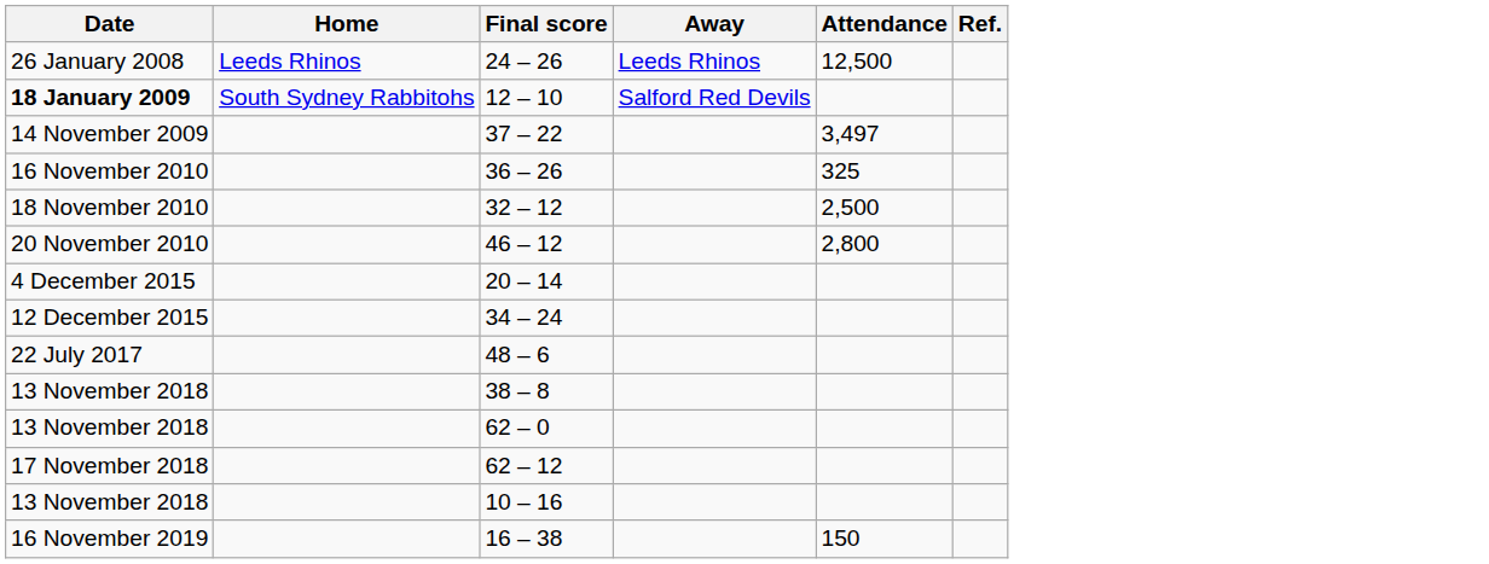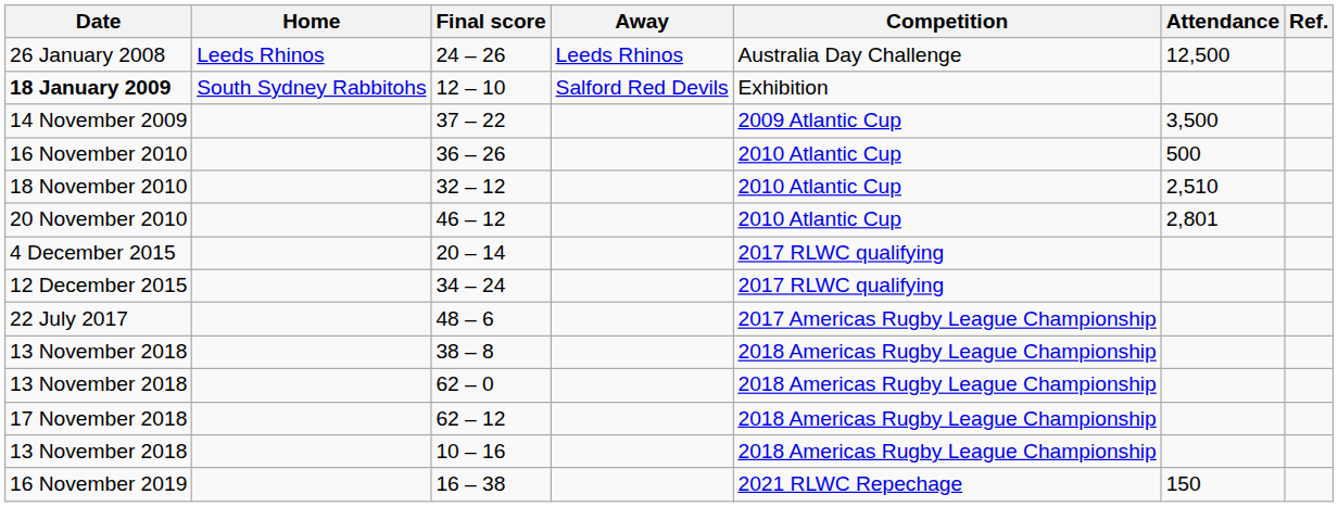+ column: Competition | Australia Day Challenge | Exhibition | 2009 Atlantic Cup | 2010 Atlantic Cup | 2010 Atlantic Cup | 2010 Atlantic Cup | 2017 RLWC qualifying | 2017 RLWC qualifying | 2017 Americas Rugby League Championship | 2018 Americas Rugby League Championship | 2018 Americas Rugby League Championship | 2018 Americas Rugby League Championship | 2018 Americas Rugby League Championship | 2021 RLWC Repechage
37 – 22 | Attendance: 3,497 -> 3,500
36 – 26 | Attendance: 325 -> 500
32 – 12 | Attendance: 2,500 -> 2,510
46 – 12 | Attendance: 2,800 -> 2,801
